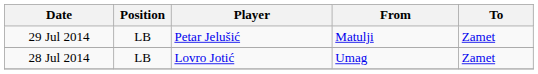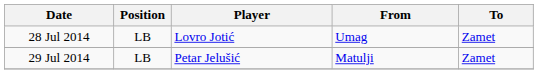rows swapped: 28 Jul 2014 <-> 29 Jul 2014
